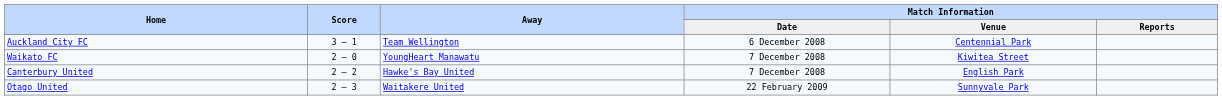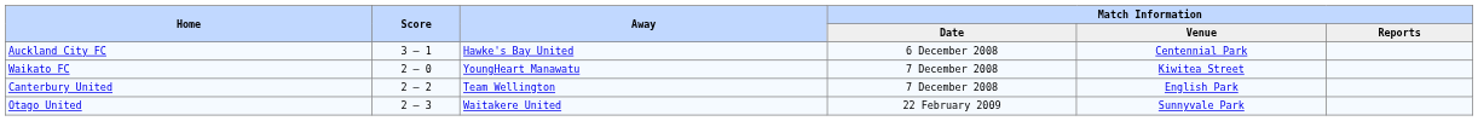Auckland City FC | Away: Team Wellington -> Hawke's Bay United
Canterbury United | Away: Hawke's Bay United -> Team Wellington
